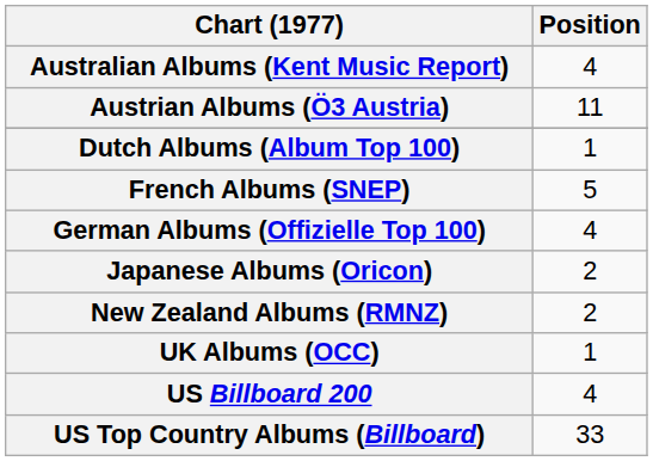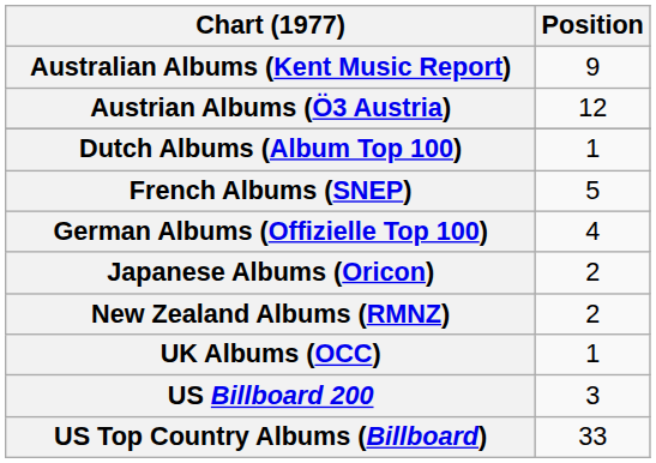Australian Albums (Kent Music Report) | Position: 4 -> 9
Austrian Albums (Ö3 Austria) | Position: 11 -> 12
US Billboard 200 | Position: 4 -> 3
